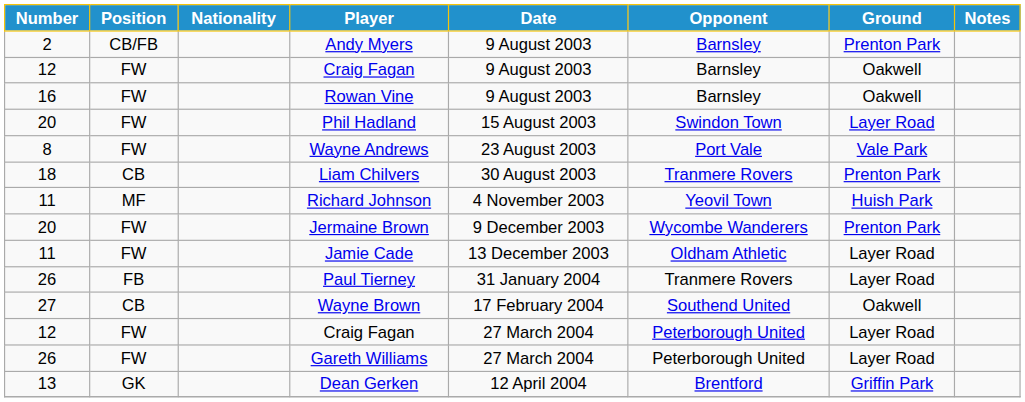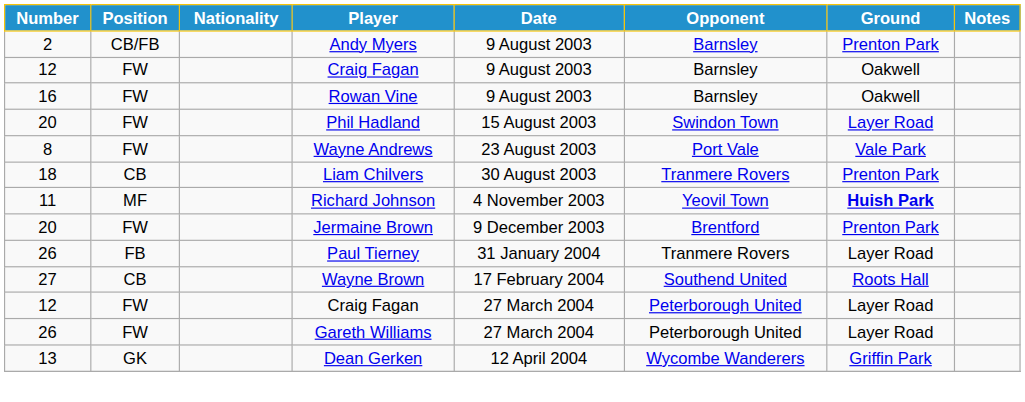Richard Johnson | Ground: normal -> bold
Jermaine Brown | Opponent: Wycombe Wanderers -> Brentford
- row: 11 | FW | Jamie Cade | 13 December 2003 | Oldham Athletic | Layer Road
Wayne Brown | Ground: Oakwell -> Roots Hall
Dean Gerken | Opponent: Brentford -> Wycombe Wanderers
